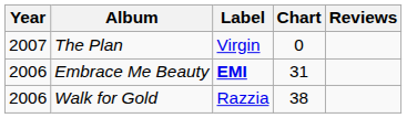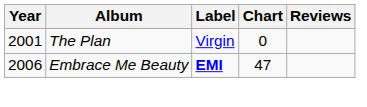The Plan | Year: 2007 -> 2001
Embrace Me Beauty | Chart: 31 -> 47
- row: 2006 | Walk for Gold | Razzia | 38
